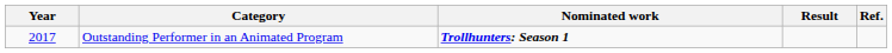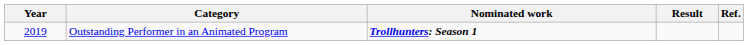Outstanding Performer in an Animated Program | Year: 2017 -> 2019
